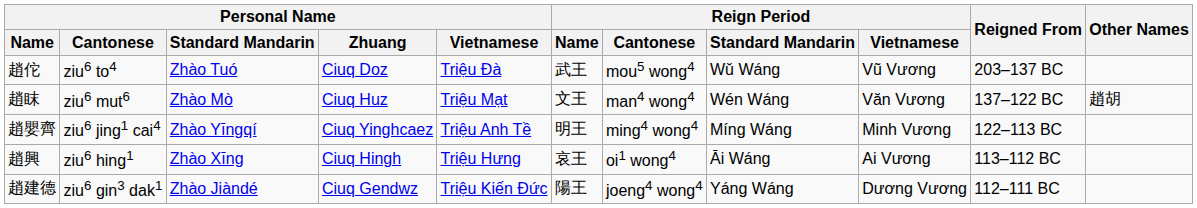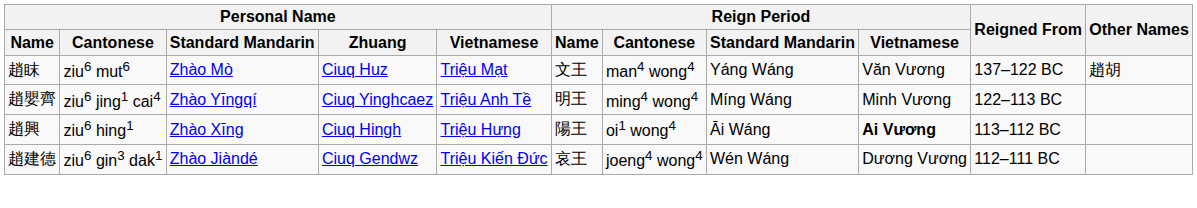- row: 趙佗 | ziu6 to4 | Zhào Tuó | Ciuq Doz | Triệu Đà | 武王 | mou5 wong4 | Wǔ Wáng | Vũ Vương | 203–137 BC
趙眜 | Reign Period / Standard Mandarin: Wén Wáng -> Yáng Wáng
趙興 | Reign Period / Name: 哀王 -> 陽王
趙興 | Reign Period / Vietnamese: normal -> bold
趙建德 | Reign Period / Name: 陽王 -> 哀王
趙建德 | Reign Period / Standard Mandarin: Yáng Wáng -> Wén Wáng
